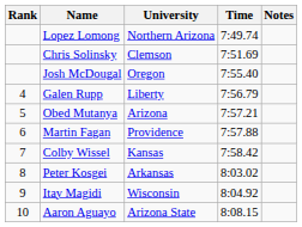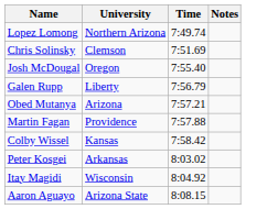- column: Rank | 4 | 5 | 6 | 7 | 8 | 9 | 10
